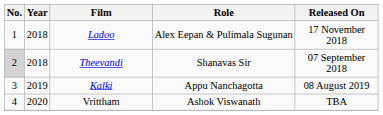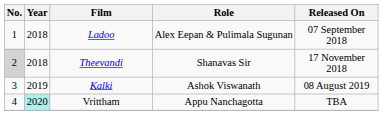Ladoo | Released On: 17 November 2018 -> 07 September 2018
Theevandi | Released On: 07 September 2018 -> 17 November 2018
Kalki | Role: Appu Nanchagotta -> Ashok Viswanath
Vrittham | Year: no background -> paleturquoise background
Vrittham | Role: Ashok Viswanath -> Appu Nanchagotta
